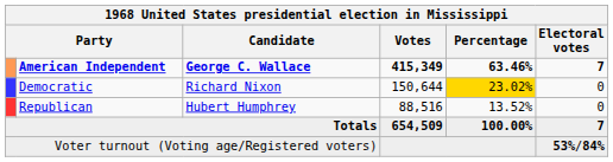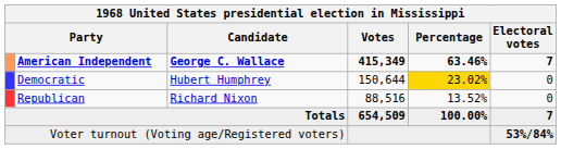Democratic | Candidate: Richard Nixon -> Hubert Humphrey
Republican | Candidate: Hubert Humphrey -> Richard Nixon
